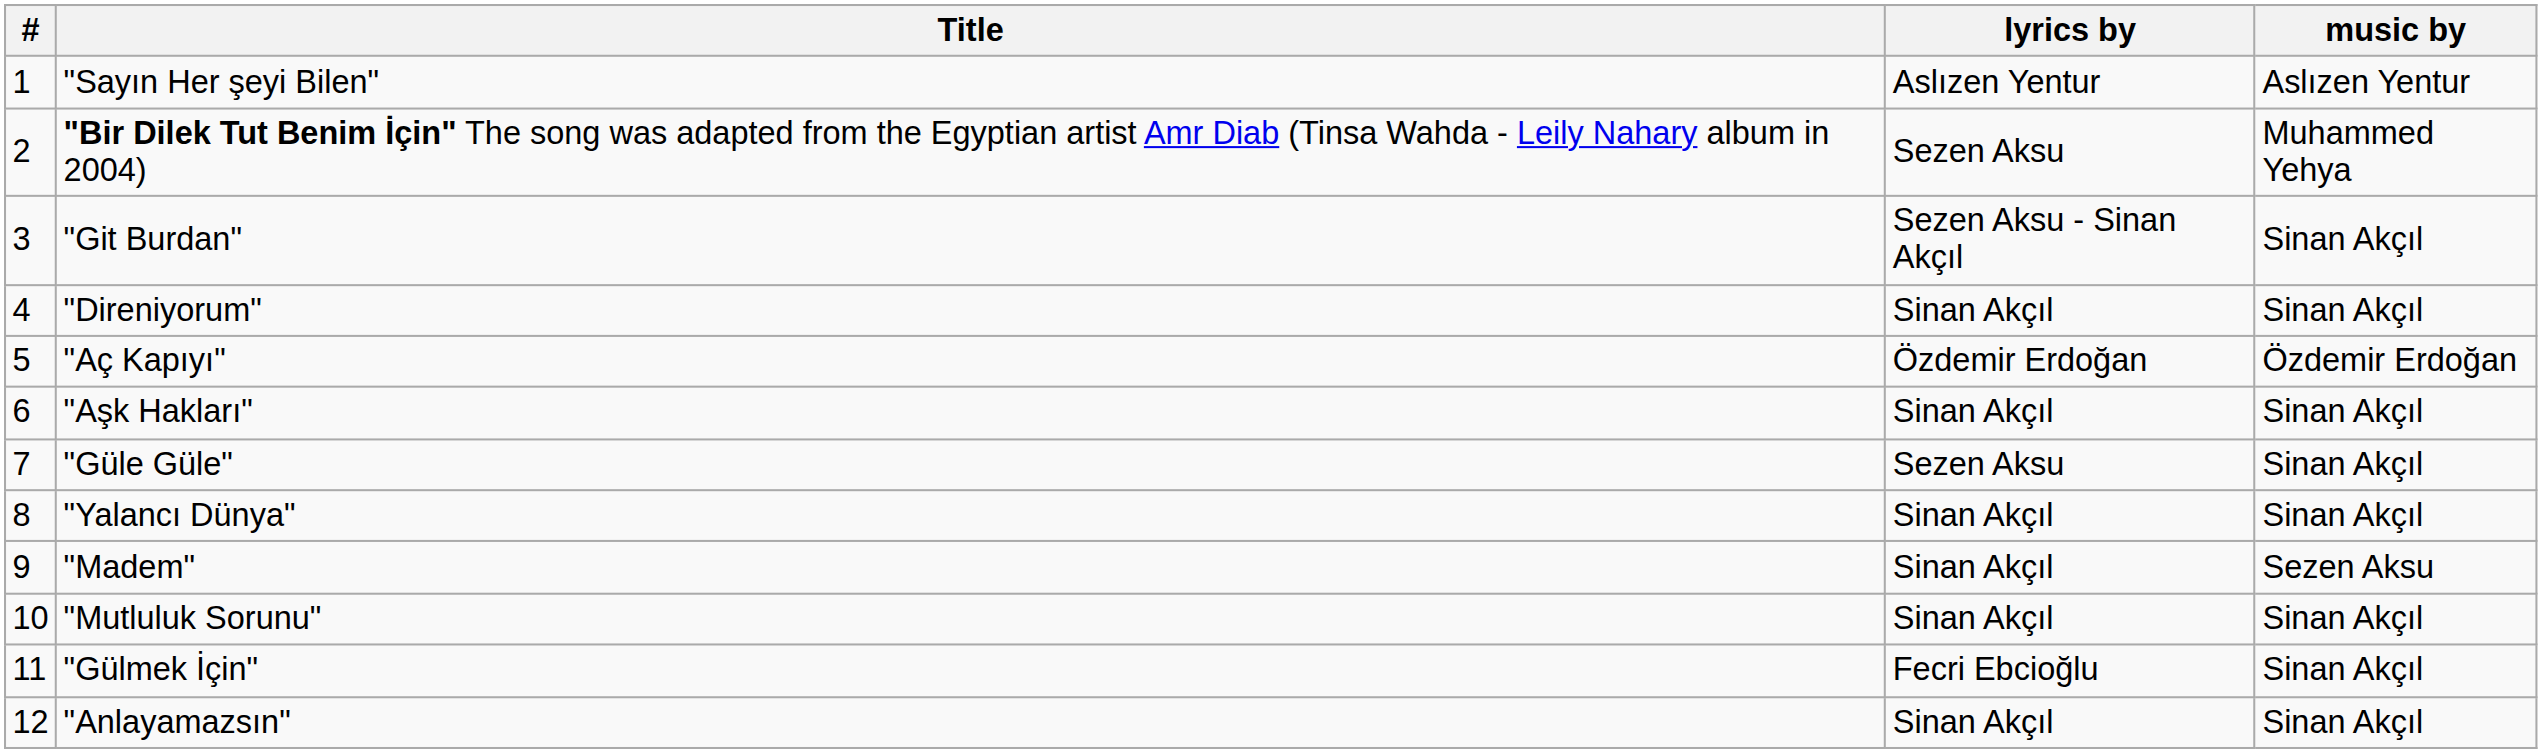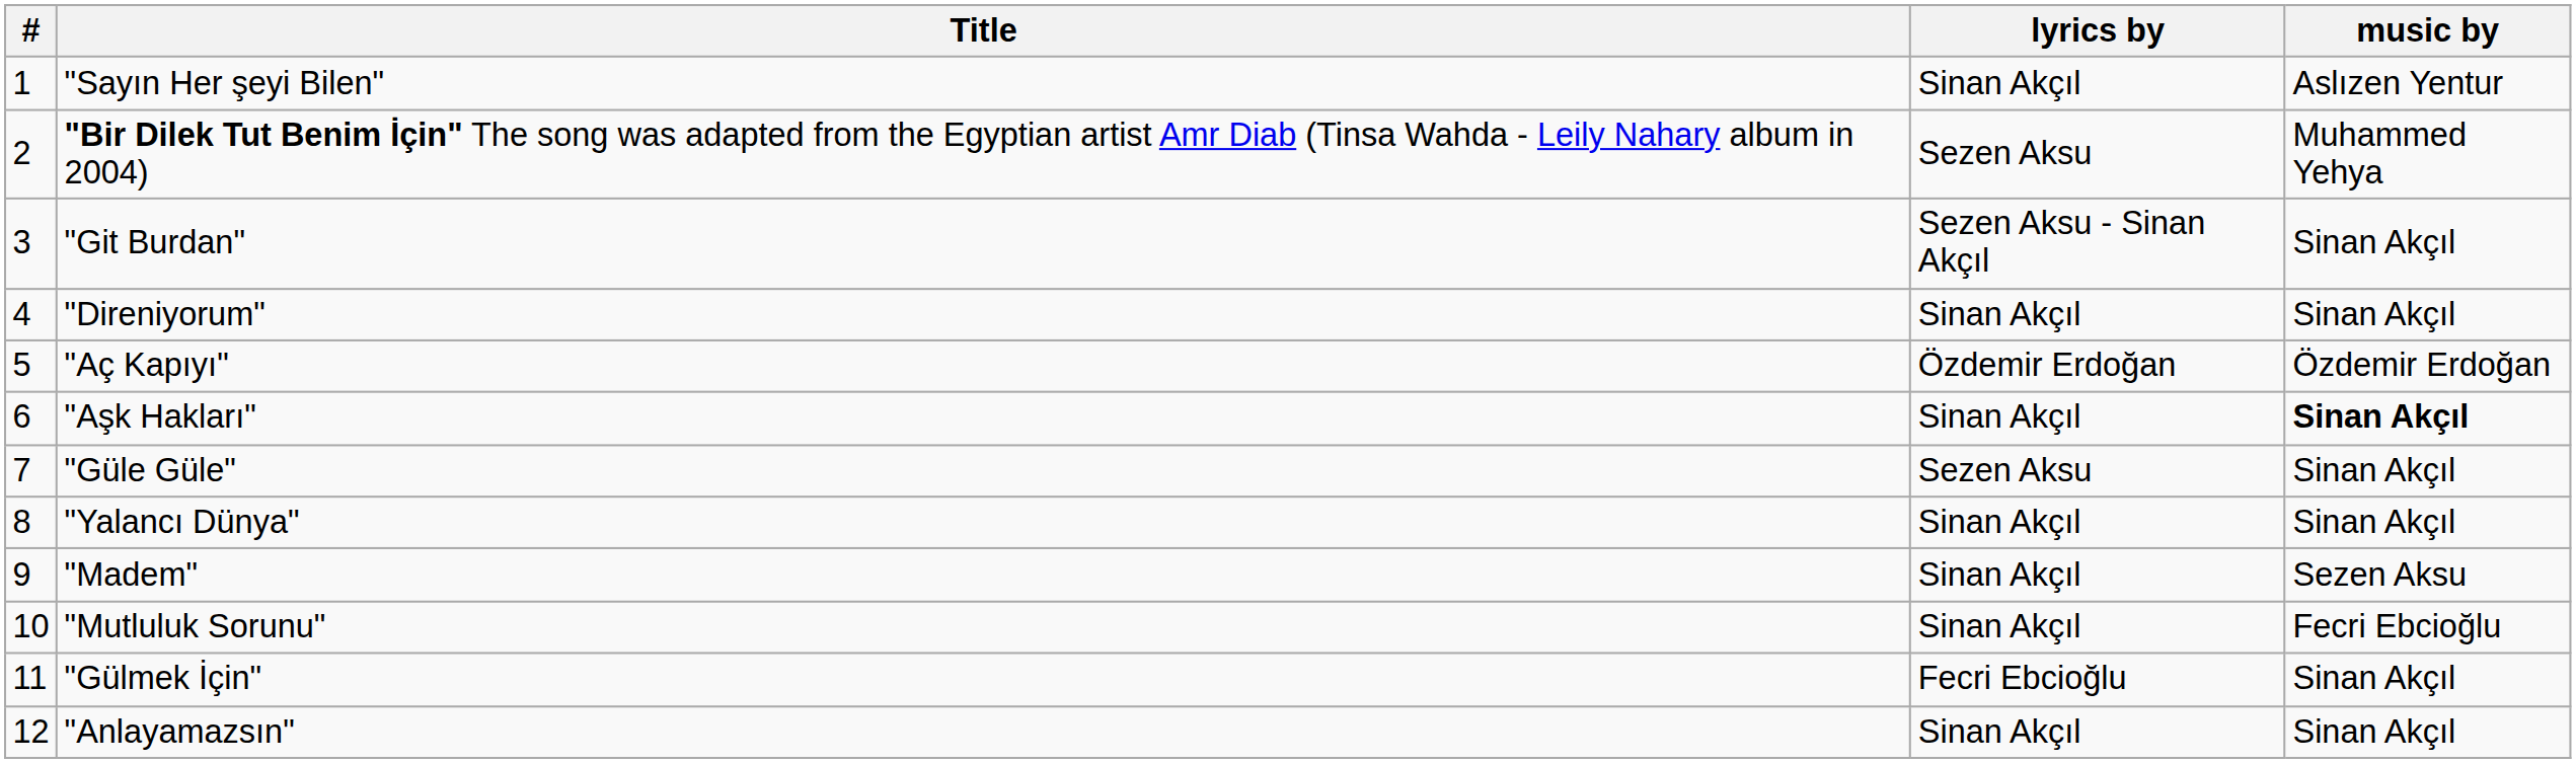"Sayın Her şeyi Bilen" | lyrics by: Aslızen Yentur -> Sinan Akçıl
"Aşk Hakları" | music by: normal -> bold
"Mutluluk Sorunu" | music by: Sinan Akçıl -> Fecri Ebcioğlu
